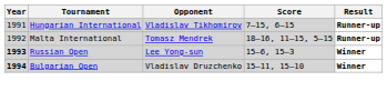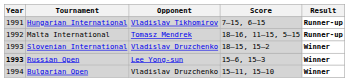+ row: 1993 | Slovenian International | Vladislav Druzchenko | 18–15, 15–2 | Winner
Bulgarian Open | Year: bold -> normal
